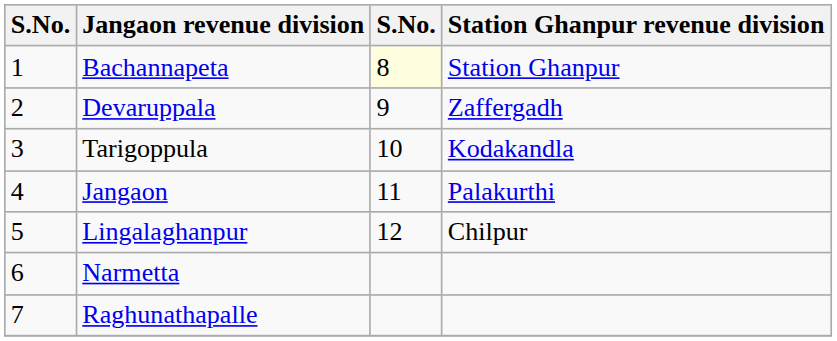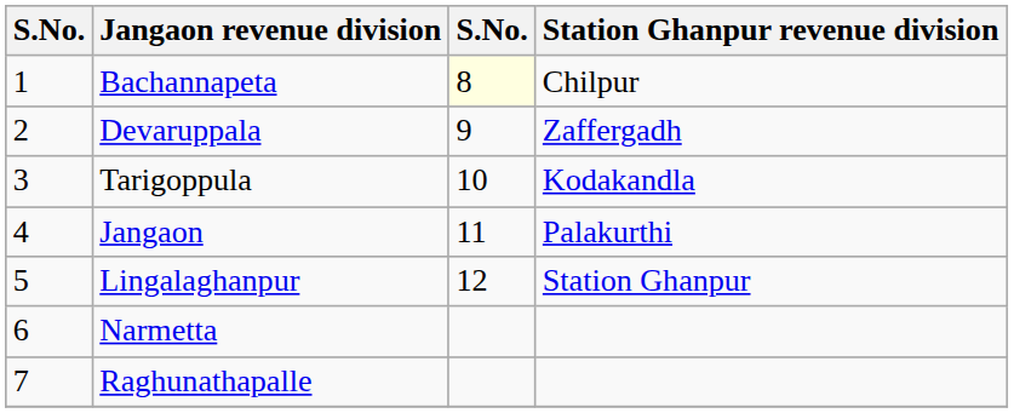Bachannapeta | Station Ghanpur revenue division: Station Ghanpur -> Chilpur
Lingalaghanpur | Station Ghanpur revenue division: Chilpur -> Station Ghanpur
